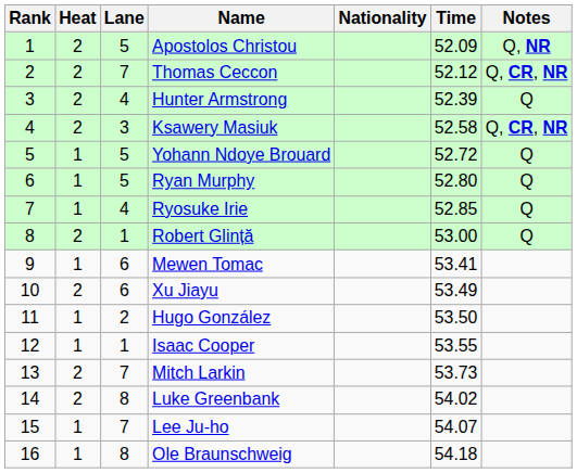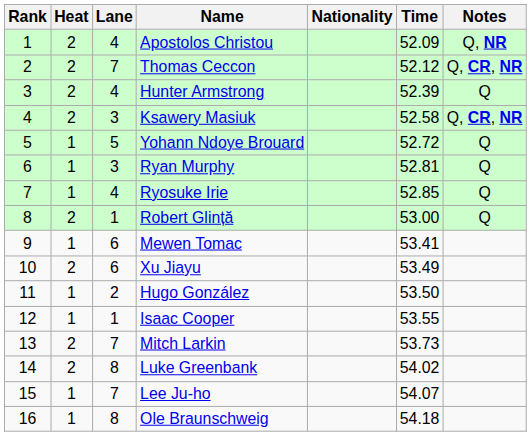Apostolos Christou | Lane: 5 -> 4
Ryan Murphy | Lane: 5 -> 3
Ryan Murphy | Time: 52.80 -> 52.81
